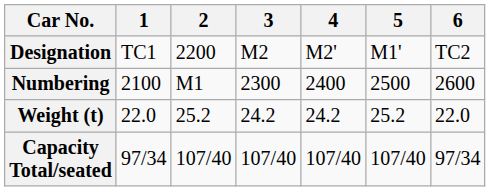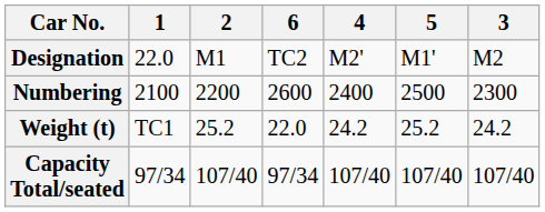columns swapped: 3 <-> 6
Designation | 1: TC1 -> 22.0
Designation | 2: 2200 -> M1
Numbering | 2: M1 -> 2200
Weight (t) | 1: 22.0 -> TC1
